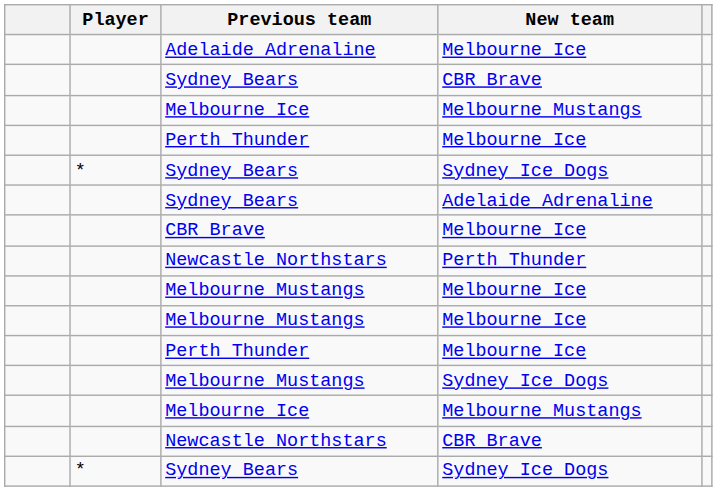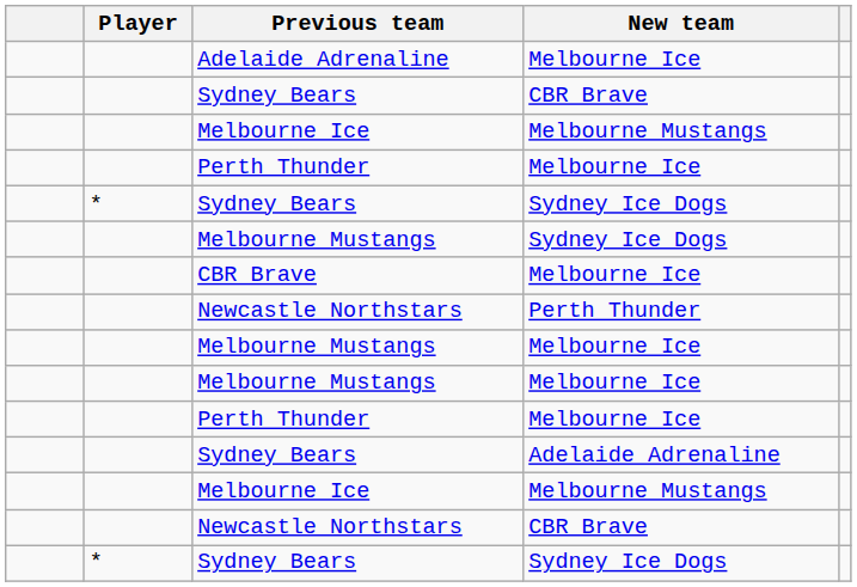rows swapped: Sydney Bears / Adelaide Adrenaline <-> Melbourne Mustangs / Sydney Ice Dogs
